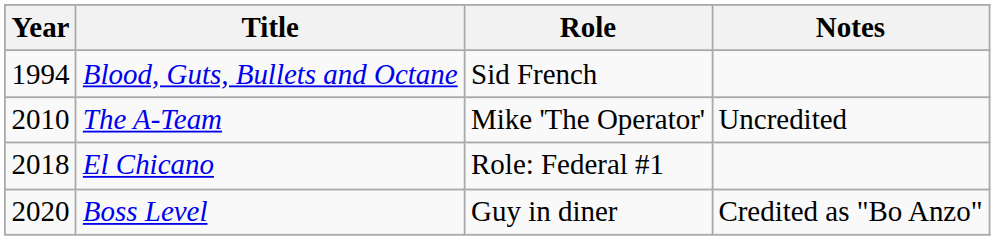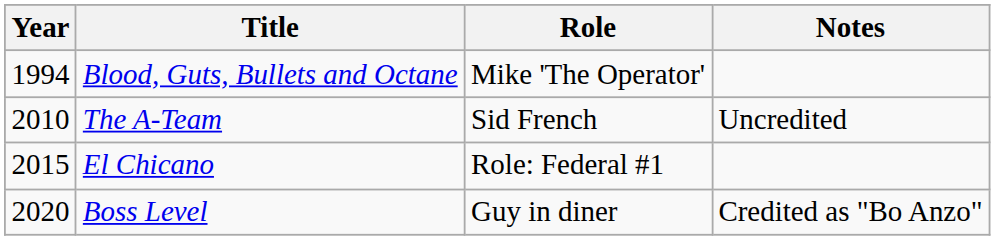Blood, Guts, Bullets and Octane | Role: Sid French -> Mike 'The Operator'
The A-Team | Role: Mike 'The Operator' -> Sid French
El Chicano | Year: 2018 -> 2015
